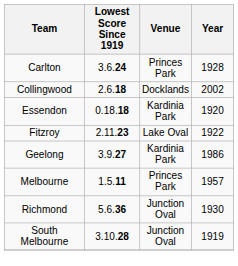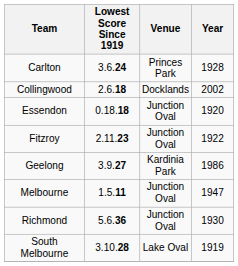Essendon | Venue: Kardinia Park -> Junction Oval
Fitzroy | Venue: Lake Oval -> Junction Oval
Melbourne | Venue: Princes Park -> Junction Oval
Melbourne | Year: 1957 -> 1947
South Melbourne | Venue: Junction Oval -> Lake Oval
